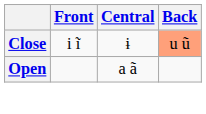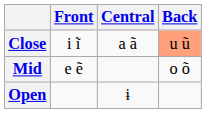Close | Central: ɨ -> a ã
+ row: Mid | e ẽ | o õ
Open | Central: a ã -> ɨ
